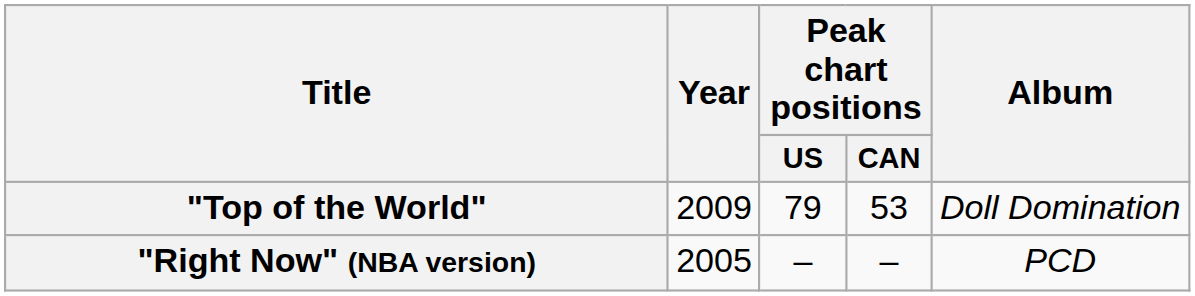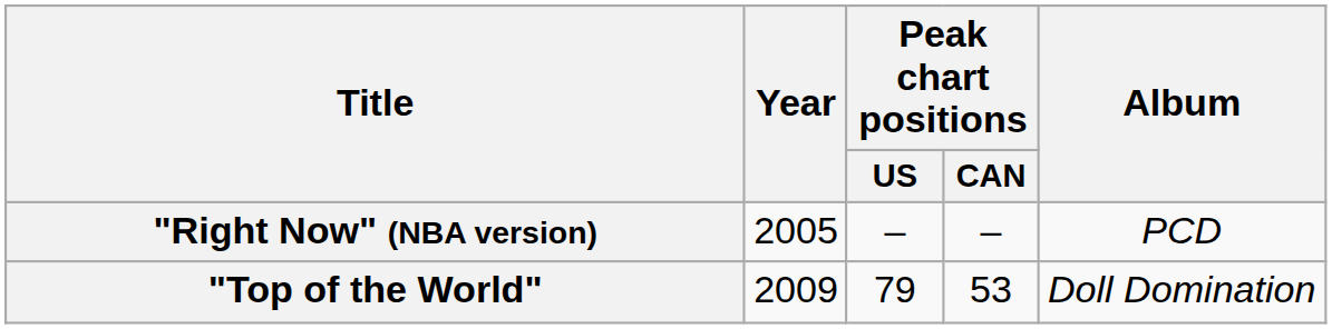rows swapped: "Right Now" (NBA version) <-> "Top of the World"
